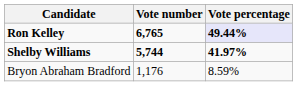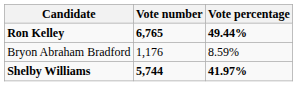Ron Kelley | Vote percentage: lavender background -> no background
rows swapped: Shelby Williams <-> Bryon Abraham Bradford
